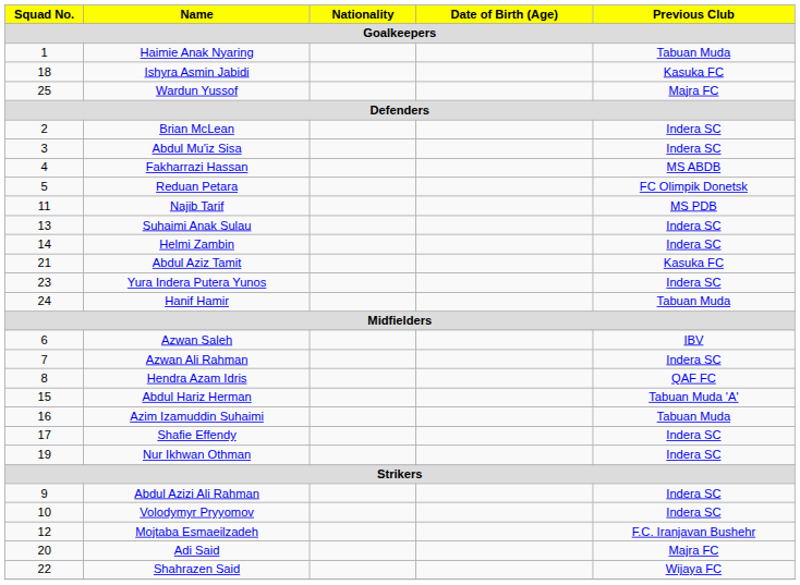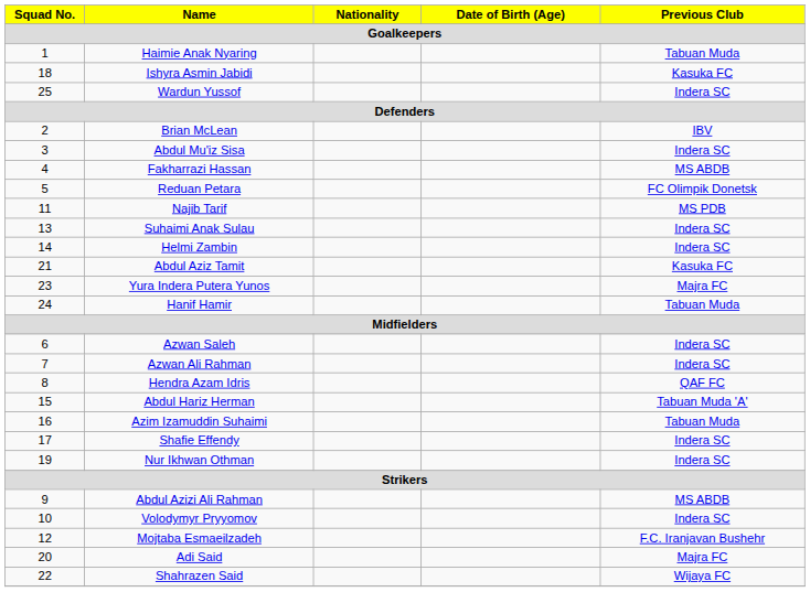Wardun Yussof | Previous Club: Majra FC -> Indera SC
Brian McLean | Previous Club: Indera SC -> IBV
Yura Indera Putera Yunos | Previous Club: Indera SC -> Majra FC
Azwan Saleh | Previous Club: IBV -> Indera SC
Abdul Azizi Ali Rahman | Previous Club: Indera SC -> MS ABDB
